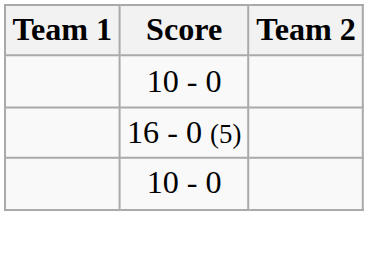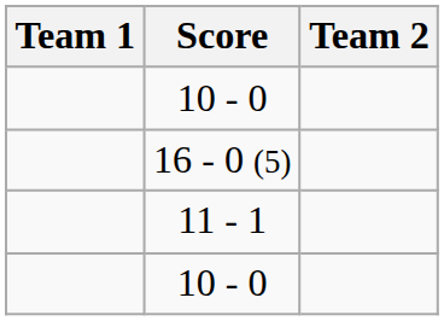+ row: 11 - 1
